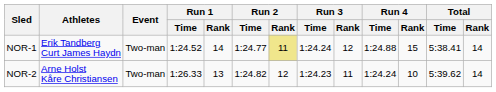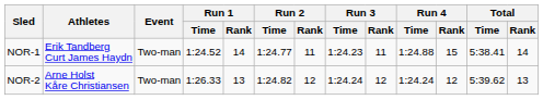NOR-1 | Run 2 / Rank: khaki background -> no background
NOR-1 | Run 3 / Time: 1:24.24 -> 1:24.23
NOR-1 | Run 3 / Rank: 12 -> 11
NOR-2 | Run 3 / Time: 1:24.23 -> 1:24.24
NOR-2 | Run 3 / Rank: 11 -> 12
NOR-2 | Run 4 / Rank: 10 -> 12
NOR-2 | Total / Rank: 14 -> 13
